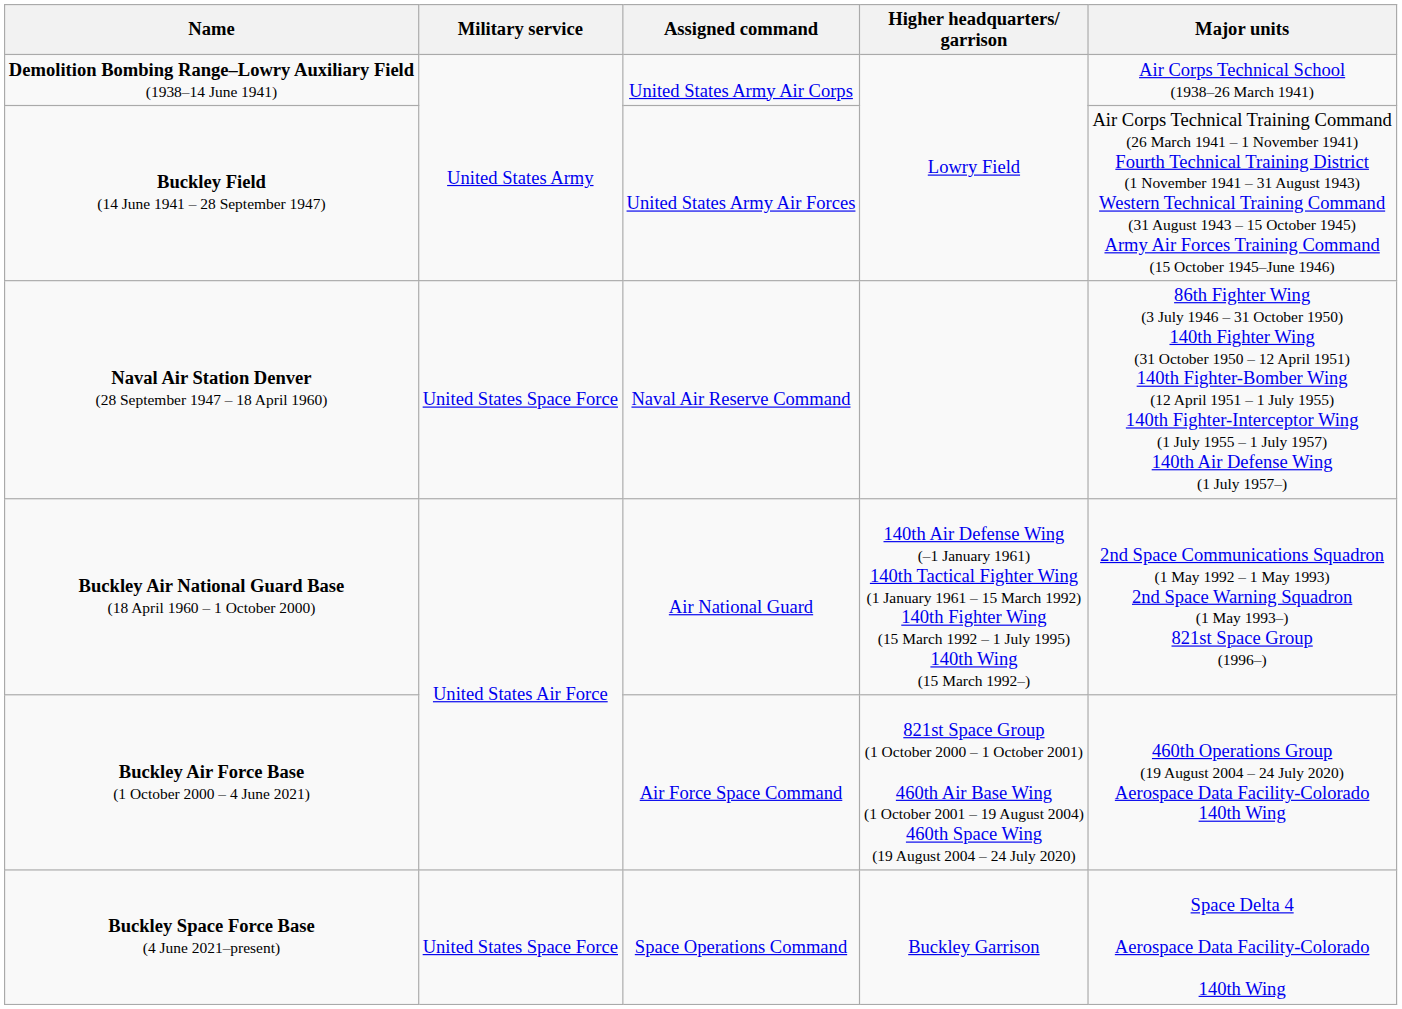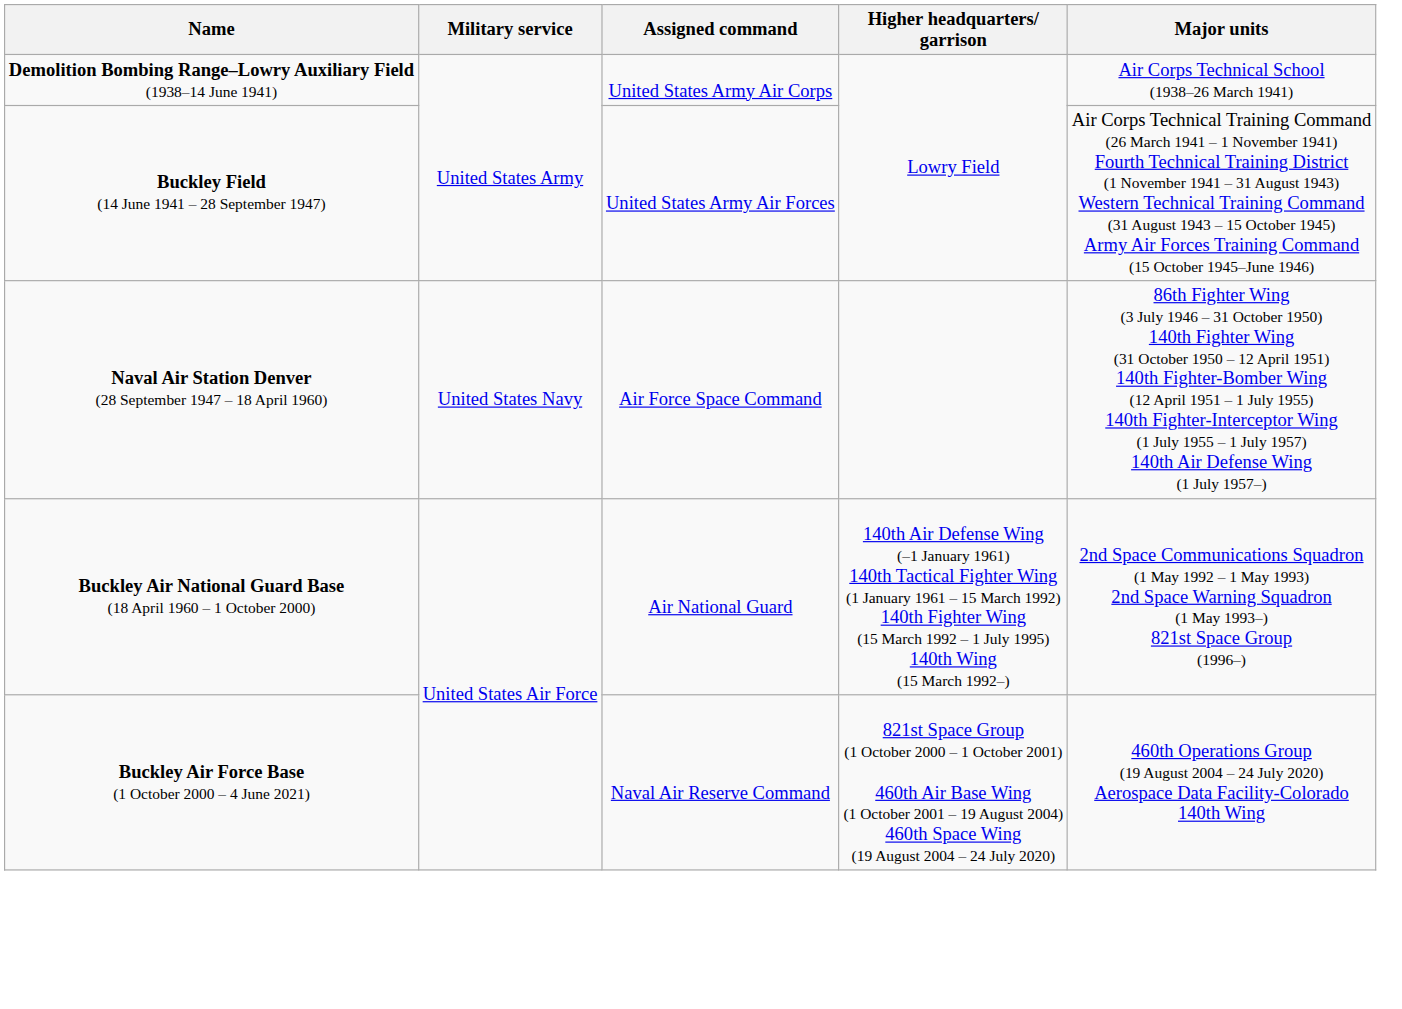Naval Air Station Denver (28 September 1947 – 18 April 1960) | Military service: United States Space Force -> United States Navy
Naval Air Station Denver (28 September 1947 – 18 April 1960) | Assigned command: Naval Air Reserve Command -> Air Force Space Command
Buckley Air Force Base (1 October 2000 – 4 June 2021) | Assigned command: Air Force Space Command -> Naval Air Reserve Command
- row: Buckley Space Force Base (4 June 2021–present) | United States Space Force | Space Operations Command | Buckley Garrison | Space Delta 4 Aerospace Data Facility-Colorado 140th Wing
